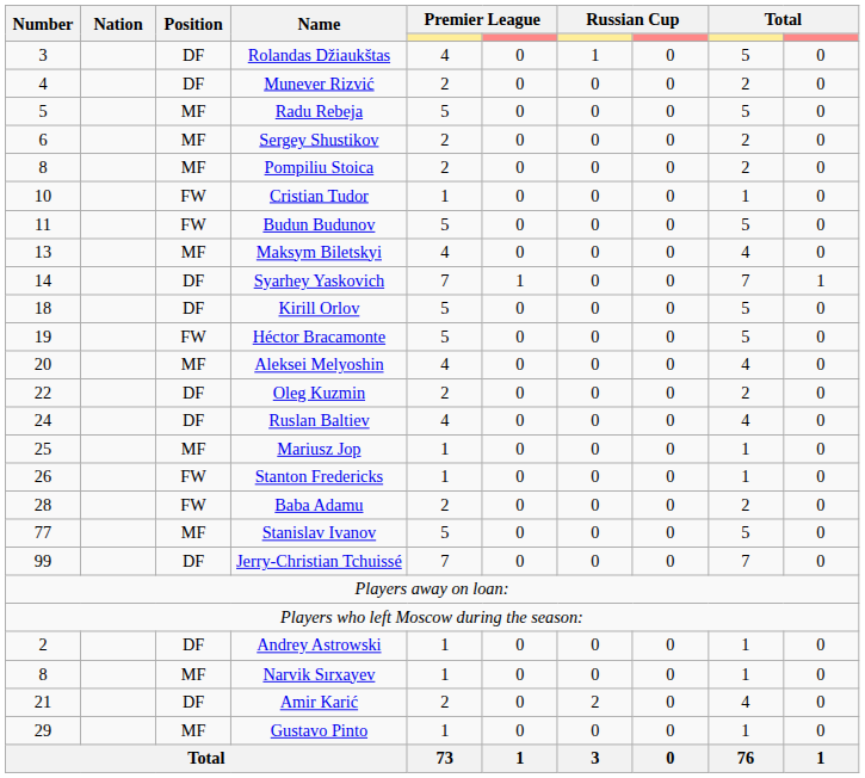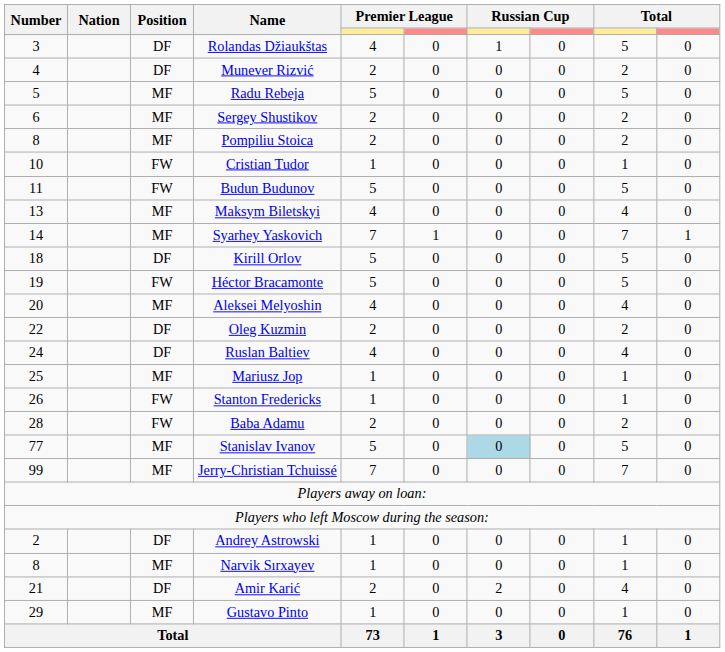Syarhey Yaskovich | Position: DF -> MF
Stanislav Ivanov | column 7: no background -> lightblue background
Jerry-Christian Tchuissé | Position: DF -> MF
